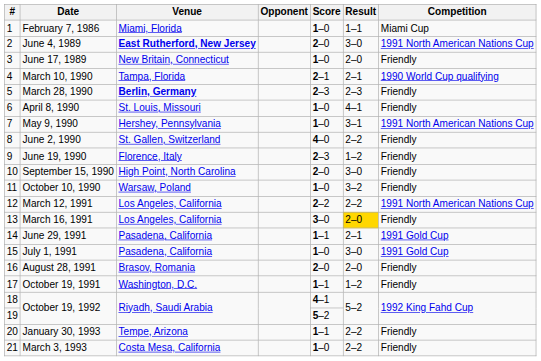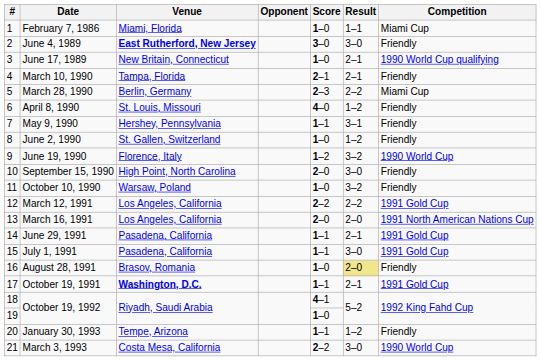June 4, 1989 | Score: 2–0 -> 3–0
June 4, 1989 | Competition: 1991 North American Nations Cup -> Friendly
June 17, 1989 | Result: 2–0 -> 2–1
June 17, 1989 | Competition: Friendly -> 1990 World Cup qualifying
March 10, 1990 | Competition: 1990 World Cup qualifying -> Friendly
March 28, 1990 | Venue: bold -> normal
March 28, 1990 | Result: 2–3 -> 2–2
March 28, 1990 | Competition: Friendly -> Miami Cup
April 8, 1990 | Score: 1–0 -> 4–0
April 8, 1990 | Result: 4–1 -> 1–2
May 9, 1990 | Score: 1–0 -> 1–1
May 9, 1990 | Competition: 1991 North American Nations Cup -> Friendly
June 2, 1990 | Score: 4–0 -> 1–0
June 2, 1990 | Result: 2–2 -> 1–2
June 19, 1990 | Score: 2–3 -> 1–2
June 19, 1990 | Result: 1–2 -> 3–2
June 19, 1990 | Competition: Friendly -> 1990 World Cup
March 12, 1991 | Competition: 1991 North American Nations Cup -> 1991 Gold Cup
March 16, 1991 | Score: 3–0 -> 2–0
March 16, 1991 | Result: gold background -> no background
March 16, 1991 | Competition: Friendly -> 1991 North American Nations Cup
July 1, 1991 | Score: 1–0 -> 1–1
August 28, 1991 | Score: 2–0 -> 1–0
August 28, 1991 | Result: no background -> khaki background
October 19, 1991 | Venue: normal -> bold
October 19, 1991 | Result: 1–2 -> 2–1
October 19, 1991 | Competition: Friendly -> 1991 Gold Cup
19 / October 19, 1992 | Score: 5–2 -> 1–0
January 30, 1993 | Result: 2–2 -> 1–2
March 3, 1993 | Score: 1–0 -> 2–2
March 3, 1993 | Result: 2–2 -> 3–0
March 3, 1993 | Competition: Friendly -> 1990 World Cup
